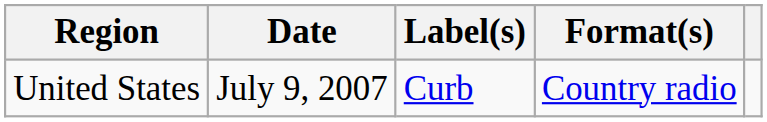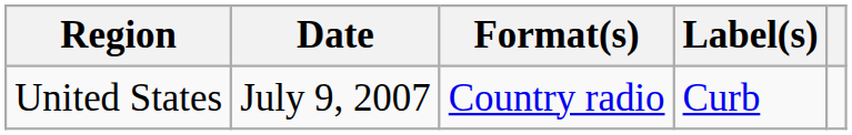columns swapped: Format(s) <-> Label(s)
